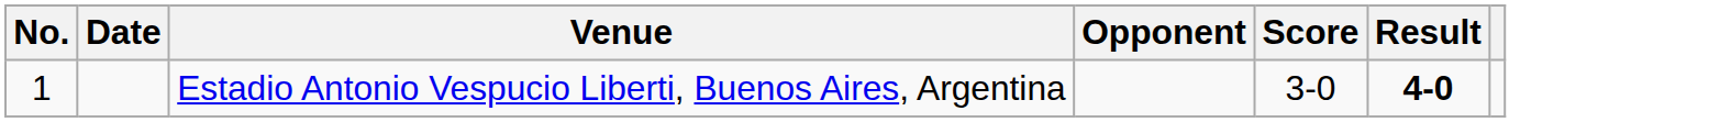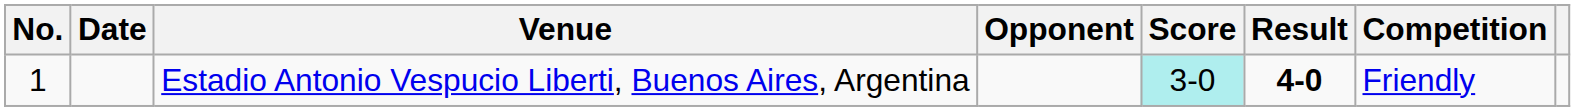+ column: Competition | Friendly
Estadio Antonio Vespucio Liberti, Buenos Aires, Argentina | Score: no background -> paleturquoise background
